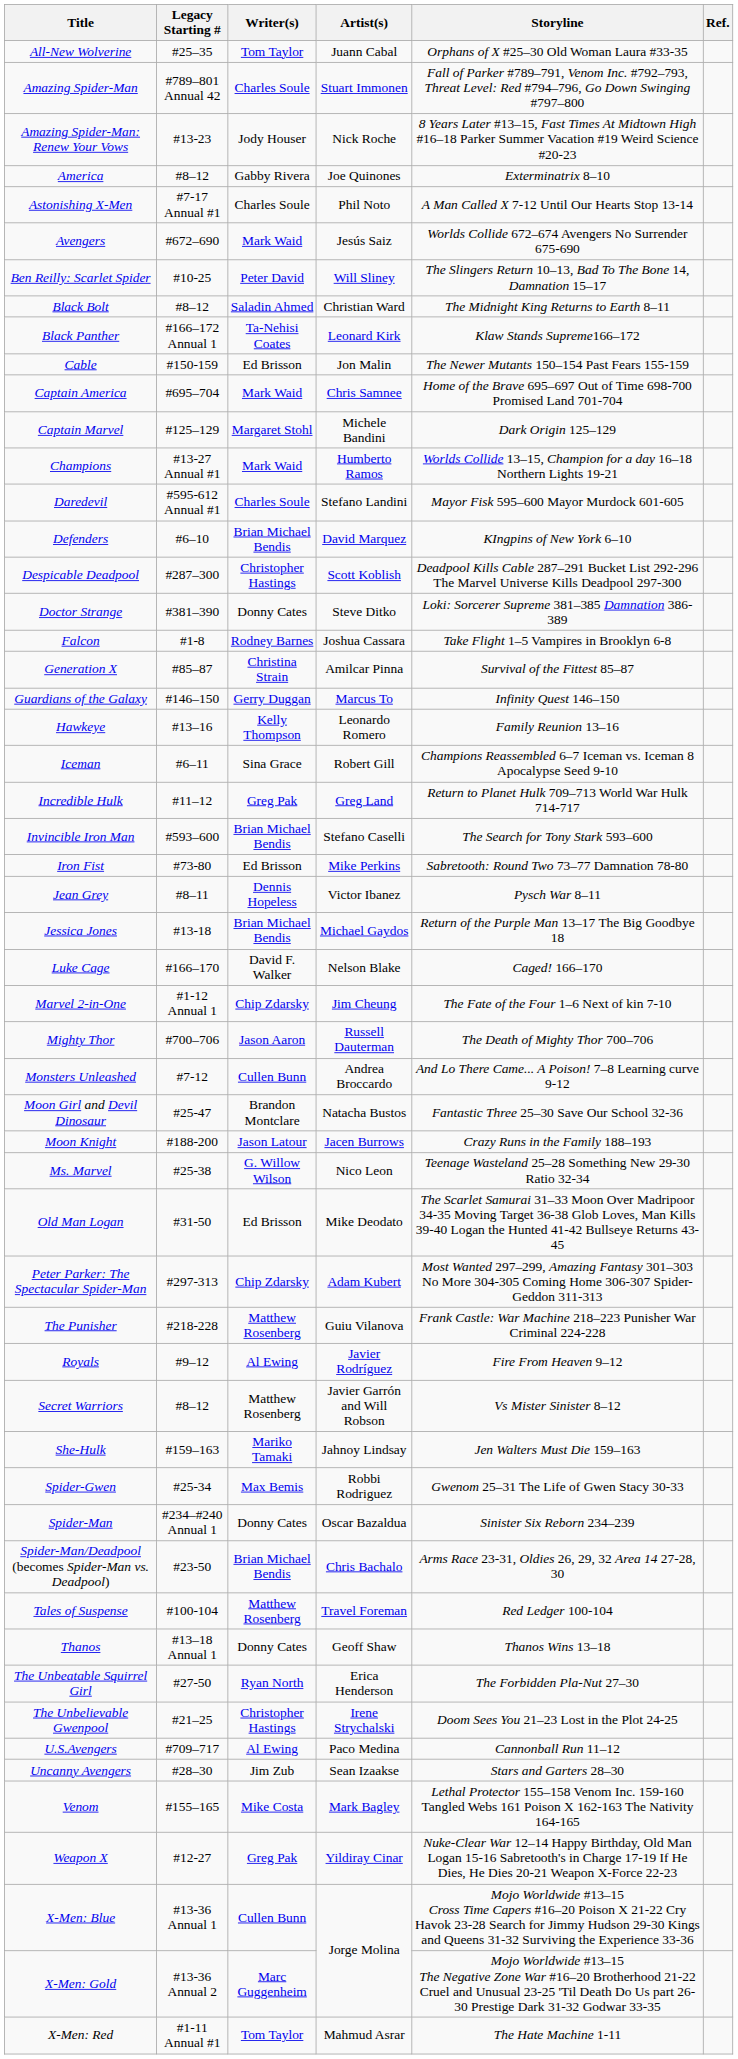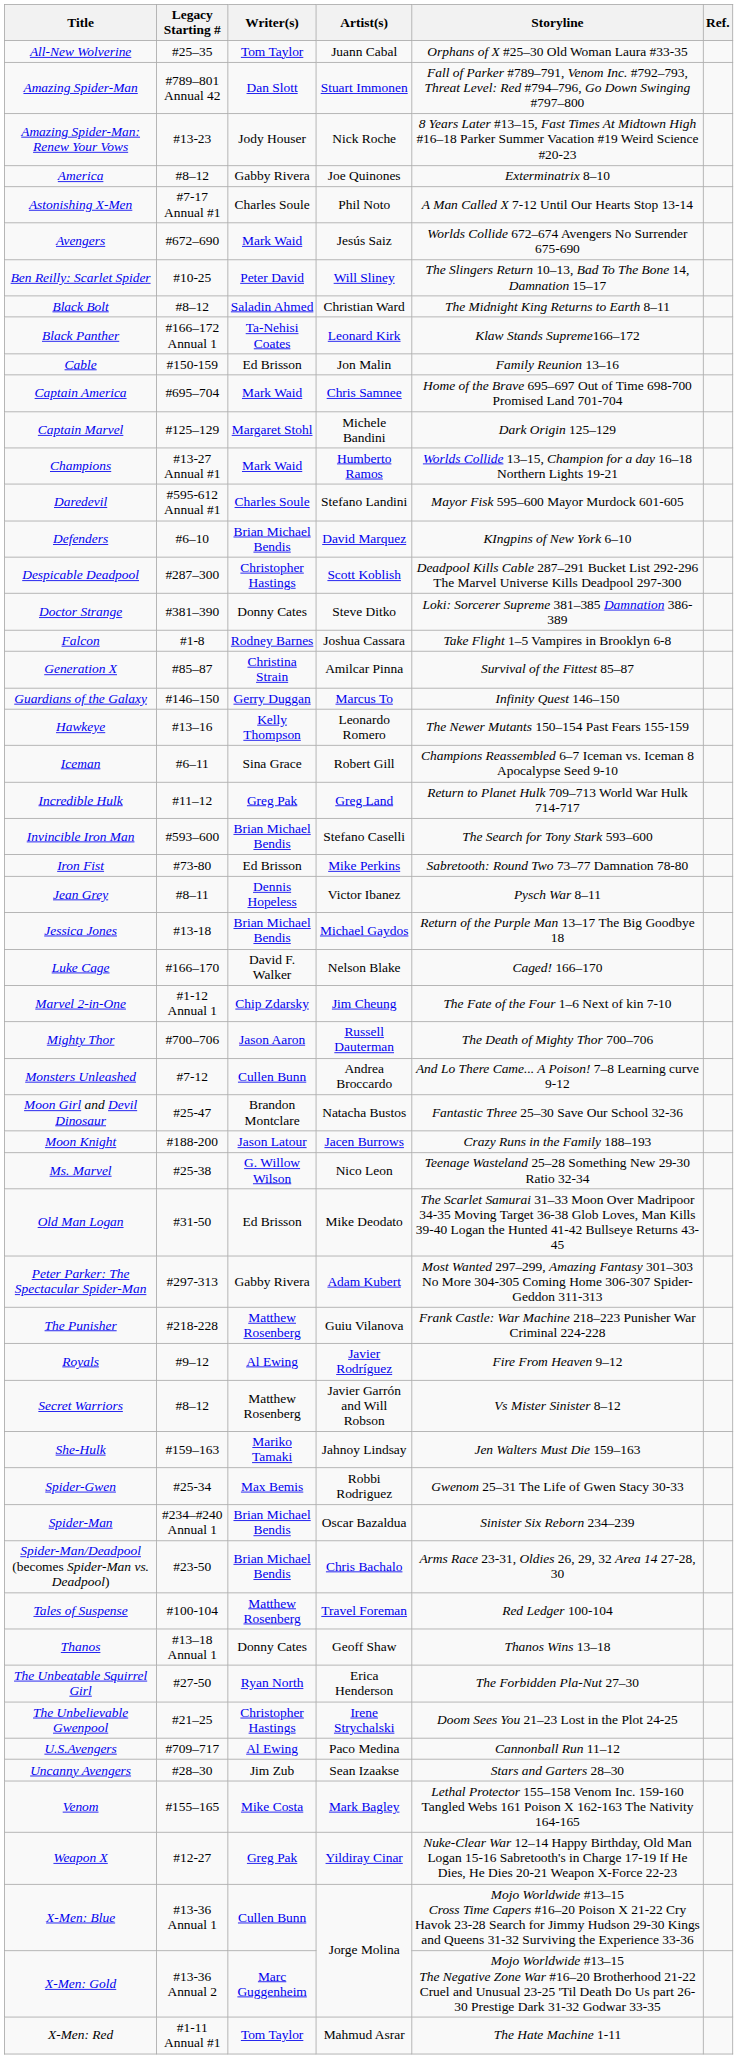Amazing Spider-Man | Writer(s): Charles Soule -> Dan Slott
Cable | Storyline: The Newer Mutants 150–154 Past Fears 155-159 -> Family Reunion 13–16
Hawkeye | Storyline: Family Reunion 13–16 -> The Newer Mutants 150–154 Past Fears 155-159
Peter Parker: The Spectacular Spider-Man | Writer(s): Chip Zdarsky -> Gabby Rivera
Spider-Man | Writer(s): Donny Cates -> Brian Michael Bendis
